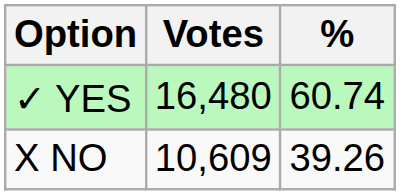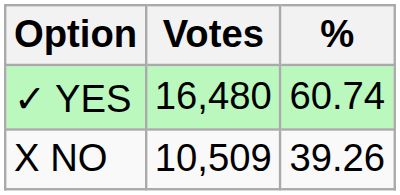X NO | Votes: 10,609 -> 10,509
